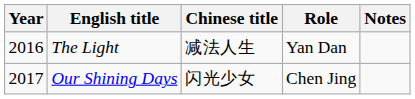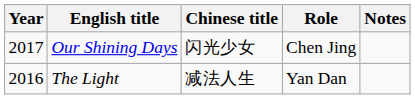rows swapped: The Light <-> Our Shining Days
